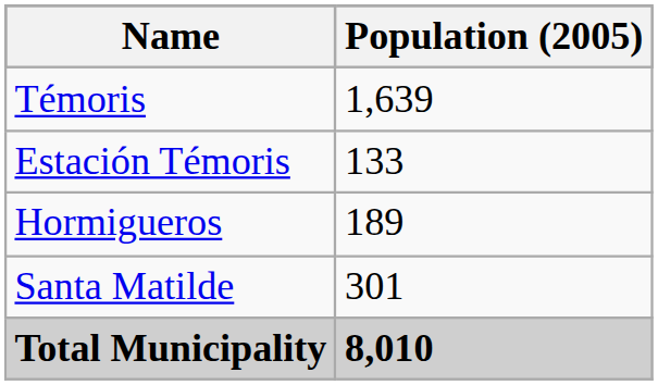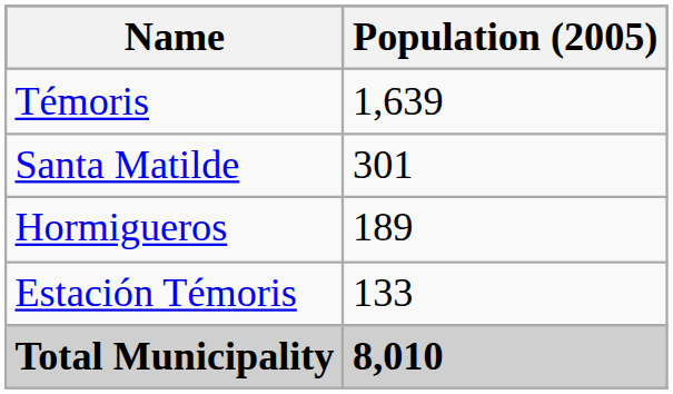rows swapped: Santa Matilde <-> Estación Témoris
